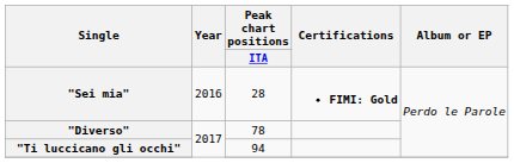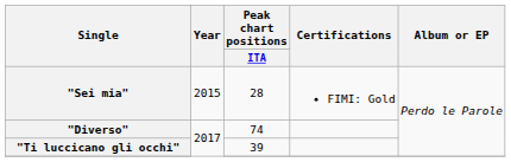"Sei mia" | Year: 2016 -> 2015
"Sei mia" | Certifications: bold -> normal
"Diverso" | Peak chart positions / ITA: 78 -> 74
"Ti luccicano gli occhi" | Peak chart positions / ITA: 94 -> 39
